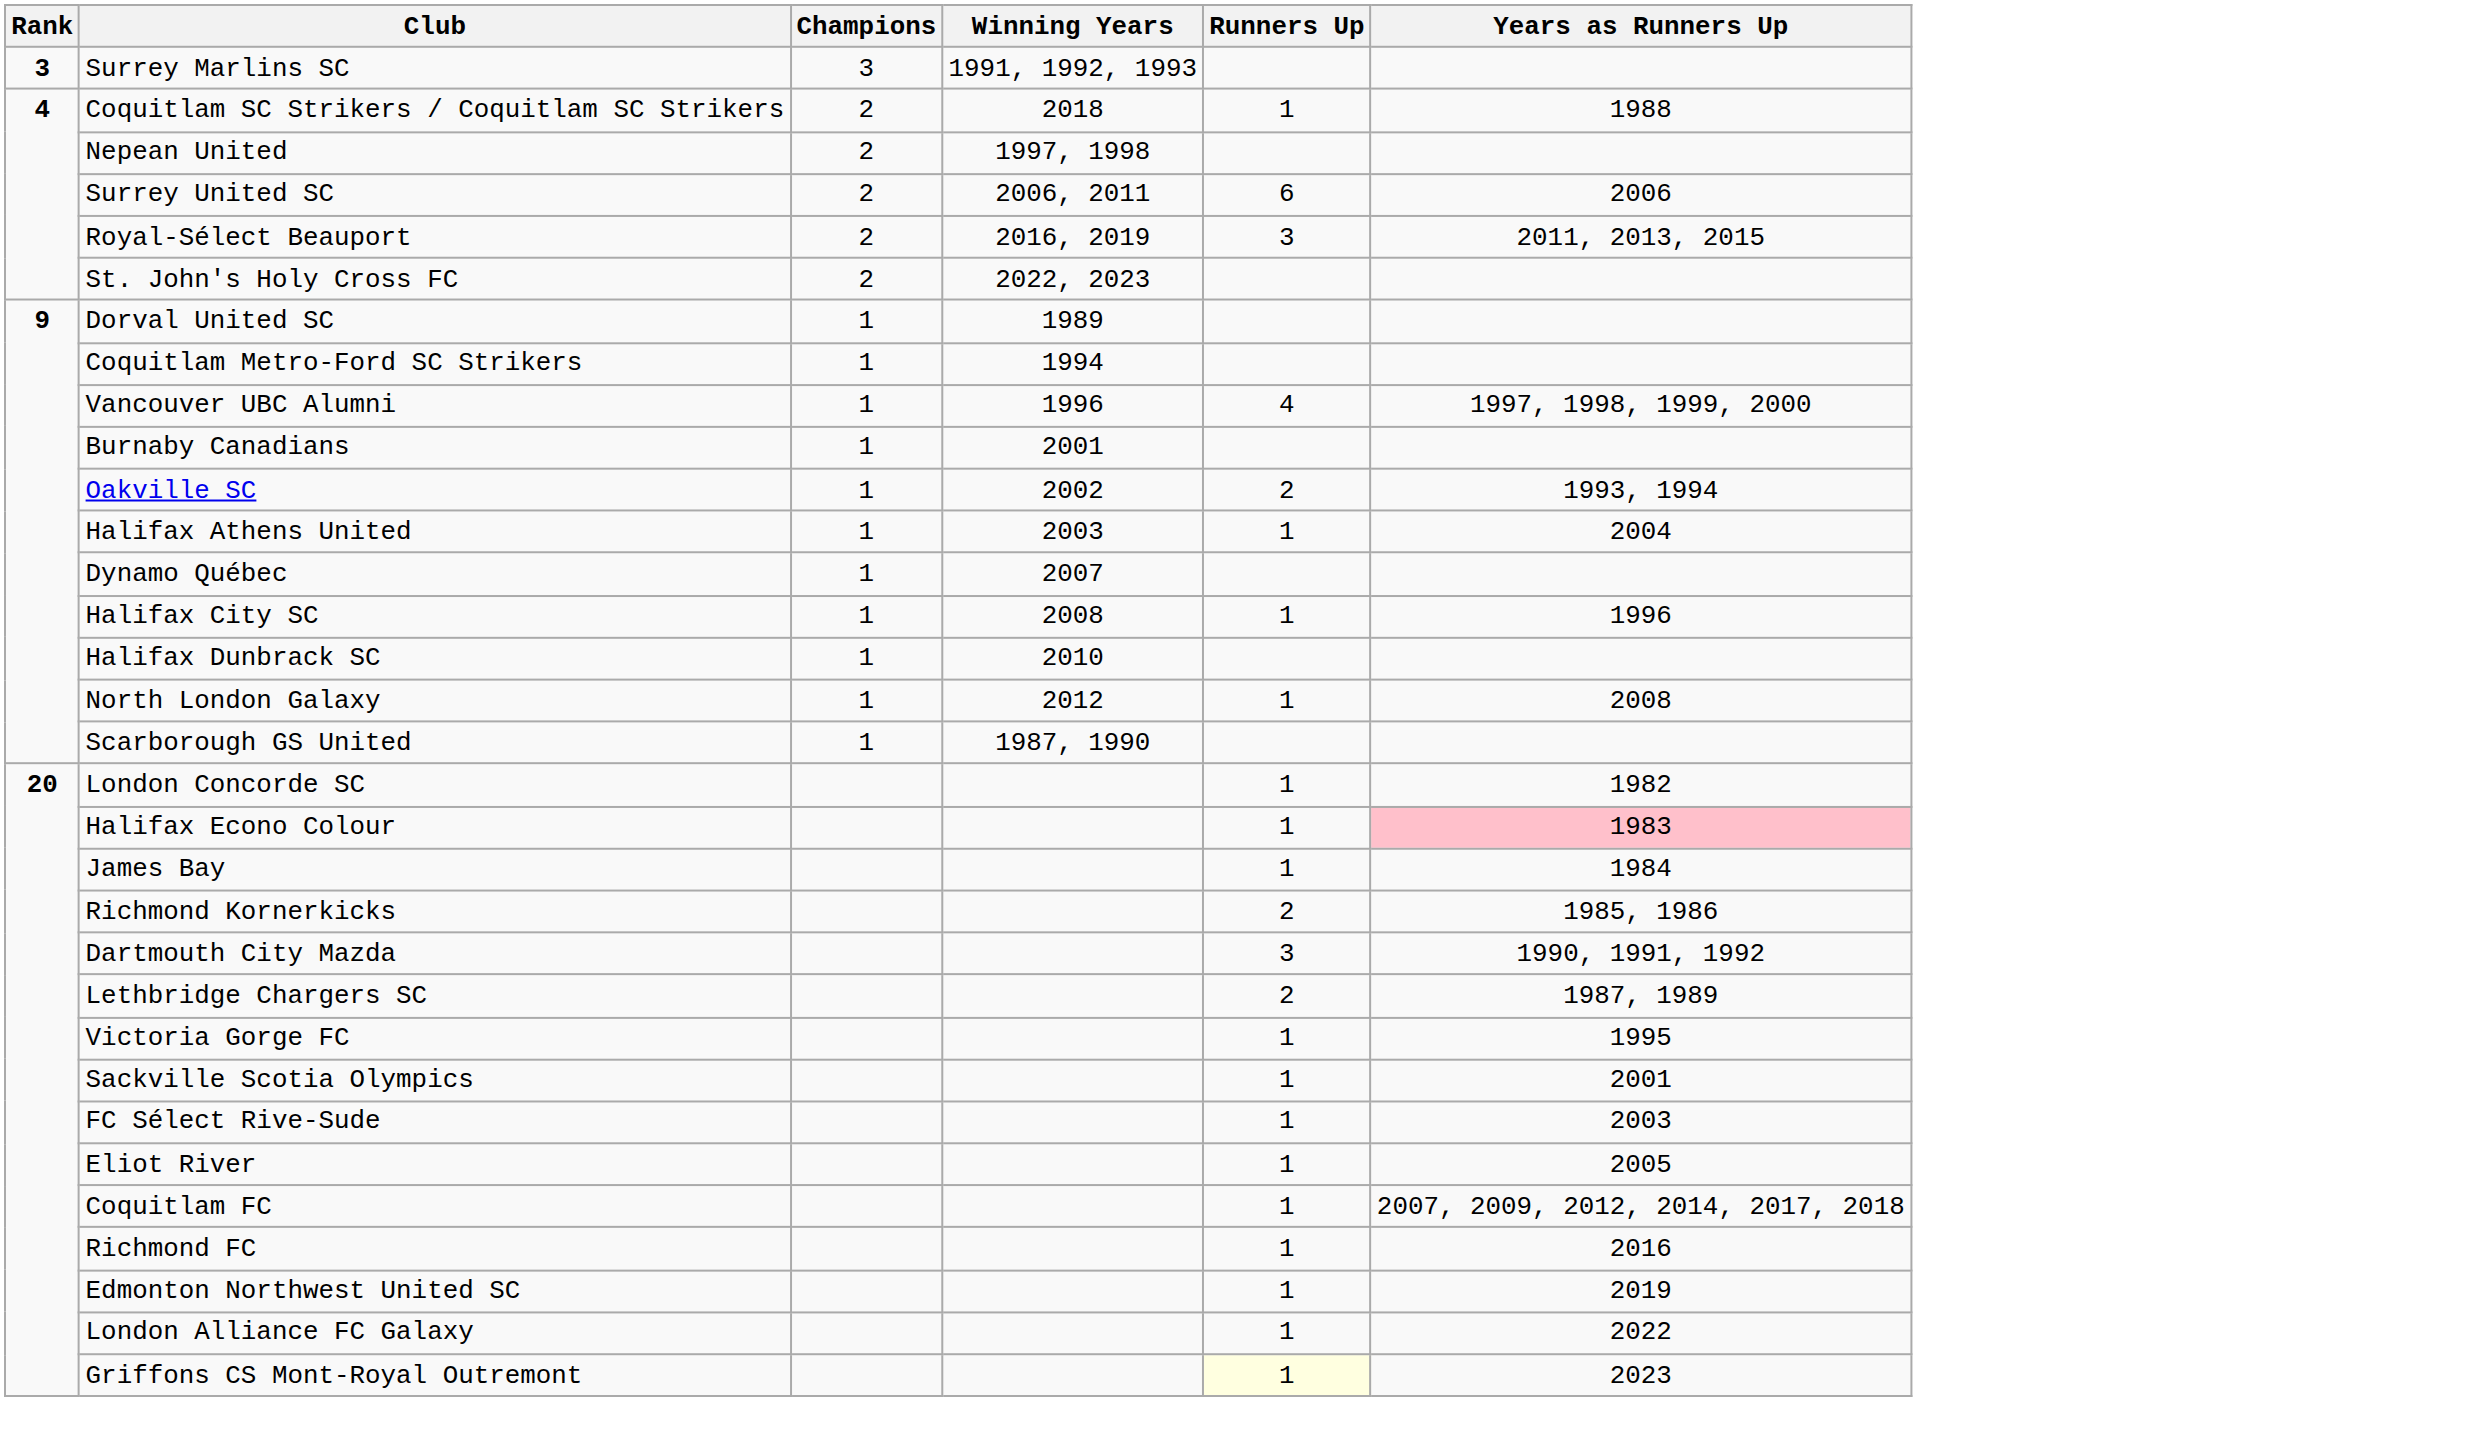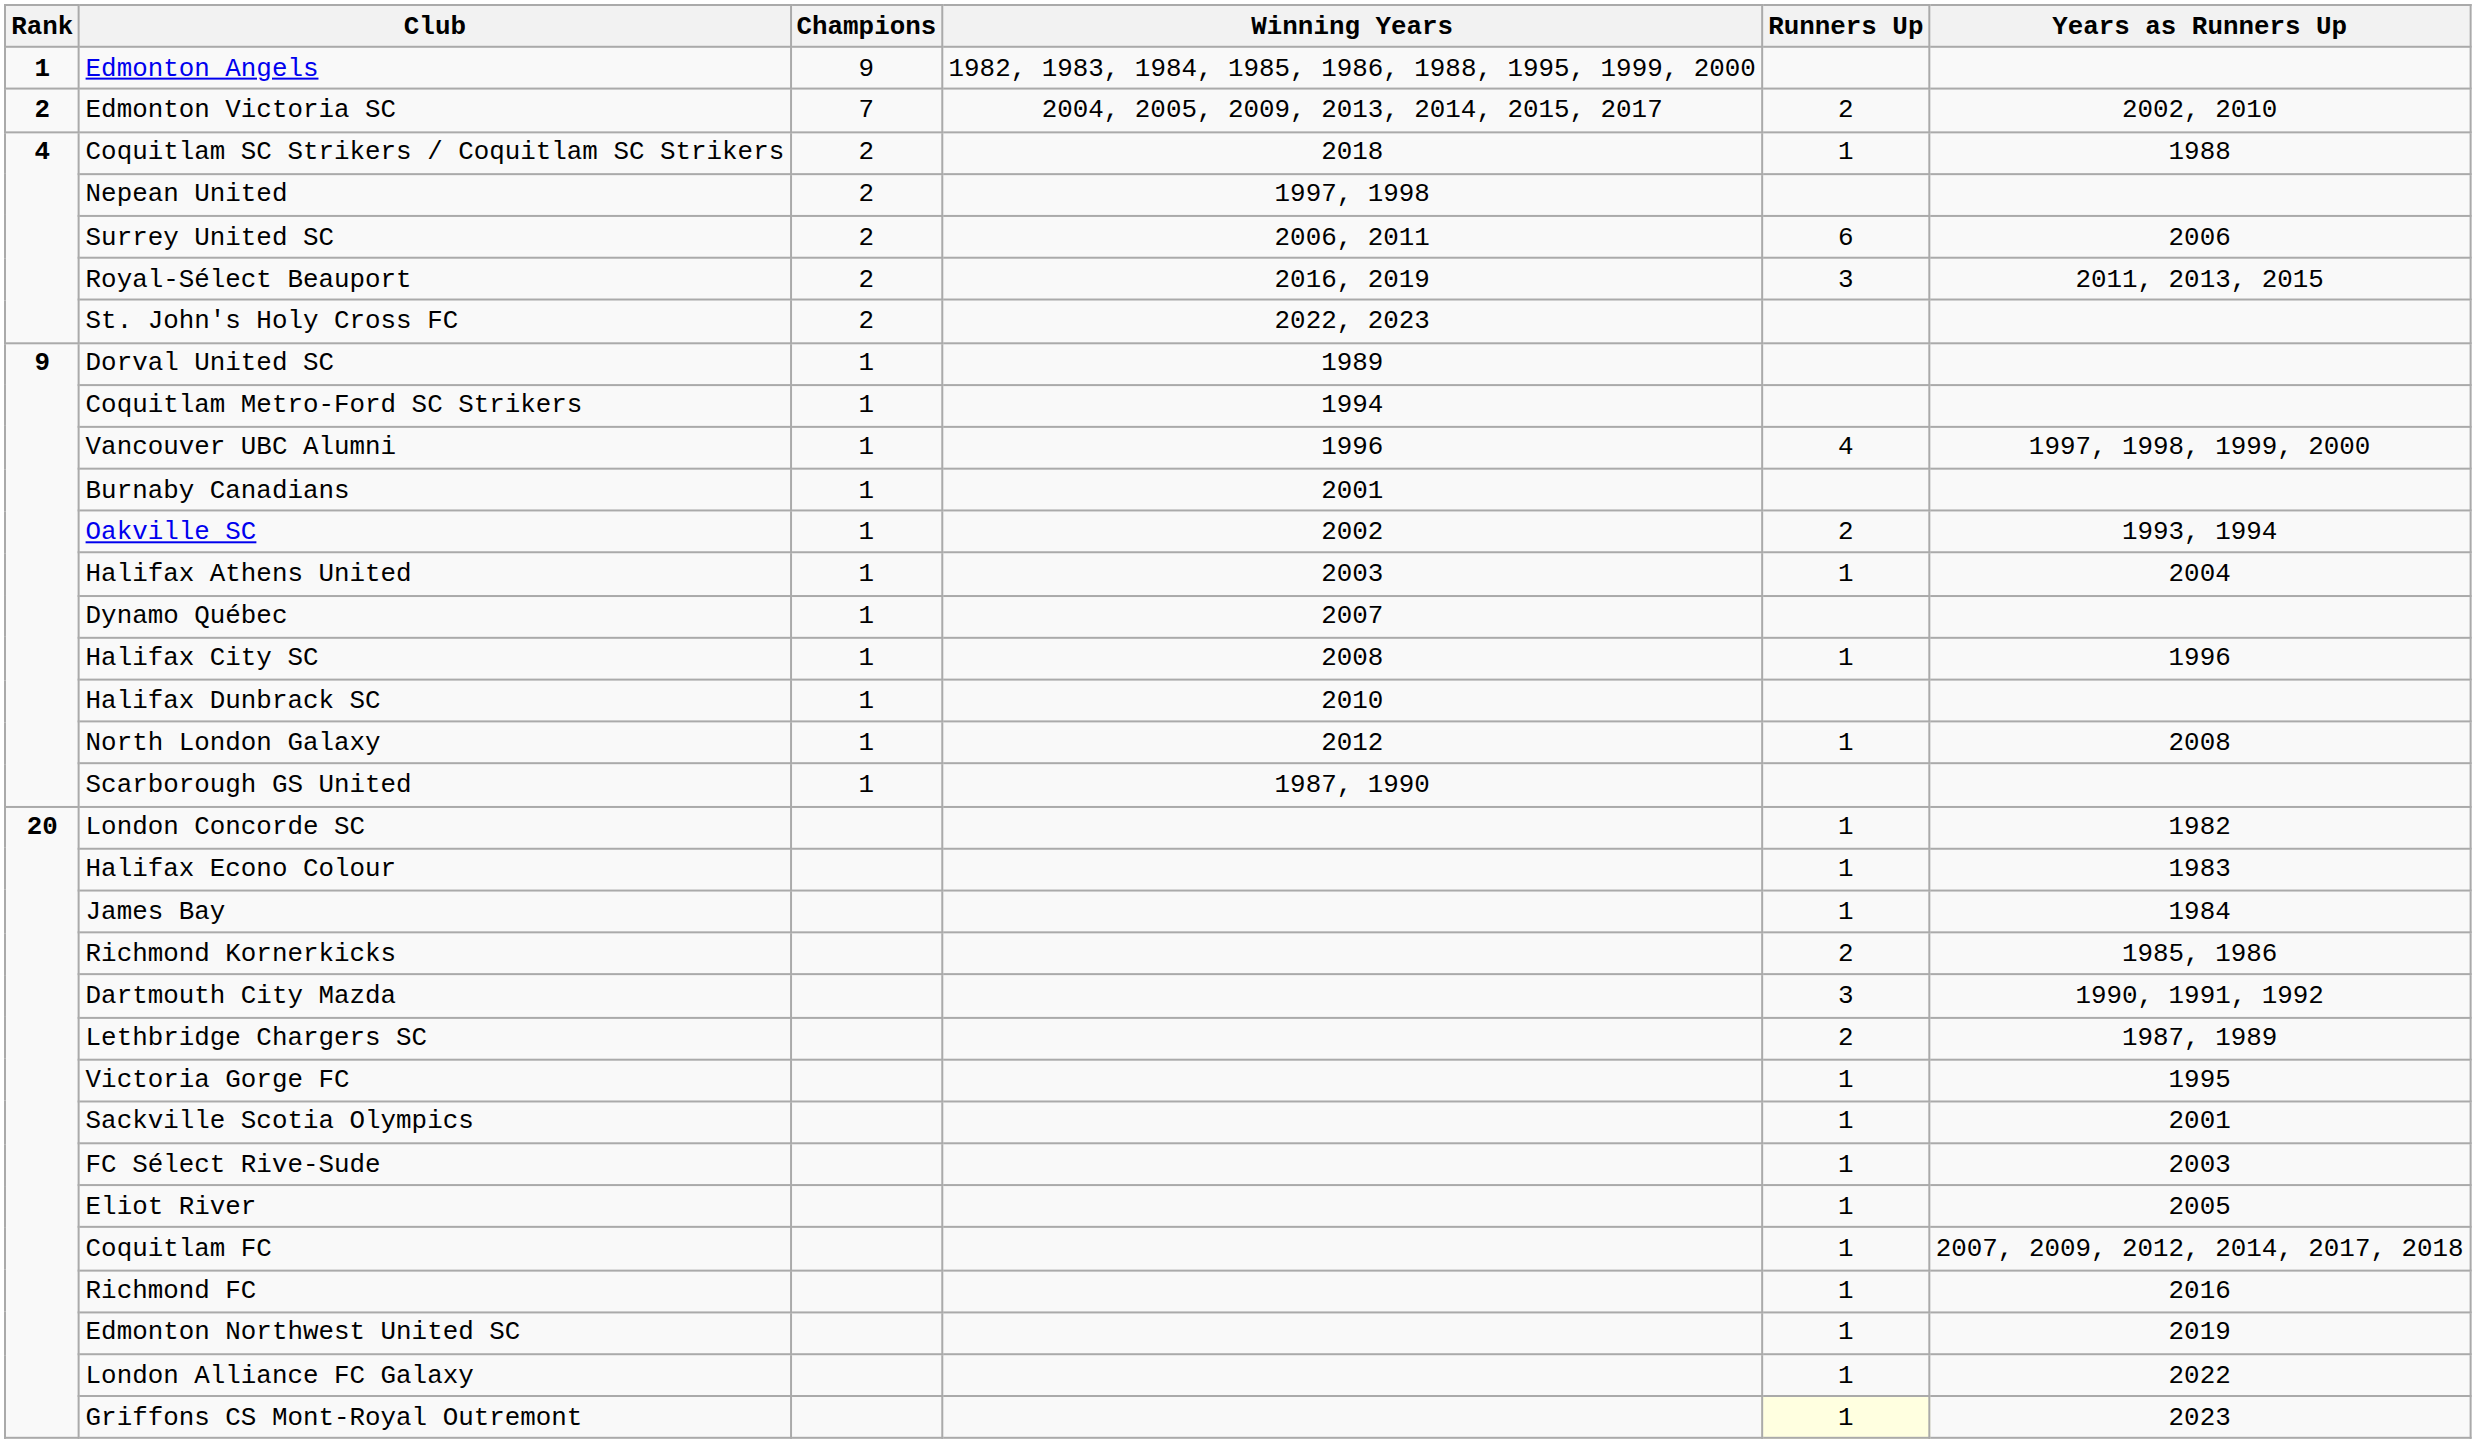+ row: 1 | Edmonton Angels | 9 | 1982, 1983, 1984, 1985, 1986, 1988, 1995, 1999, 2000
+ row: 2 | Edmonton Victoria SC | 7 | 2004, 2005, 2009, 2013, 2014, 2015, 2017 | 2 | 2002, 2010
- row: 3 | Surrey Marlins SC | 3 | 1991, 1992, 1993
Halifax Econo Colour | Years as Runners Up: pink background -> no background
